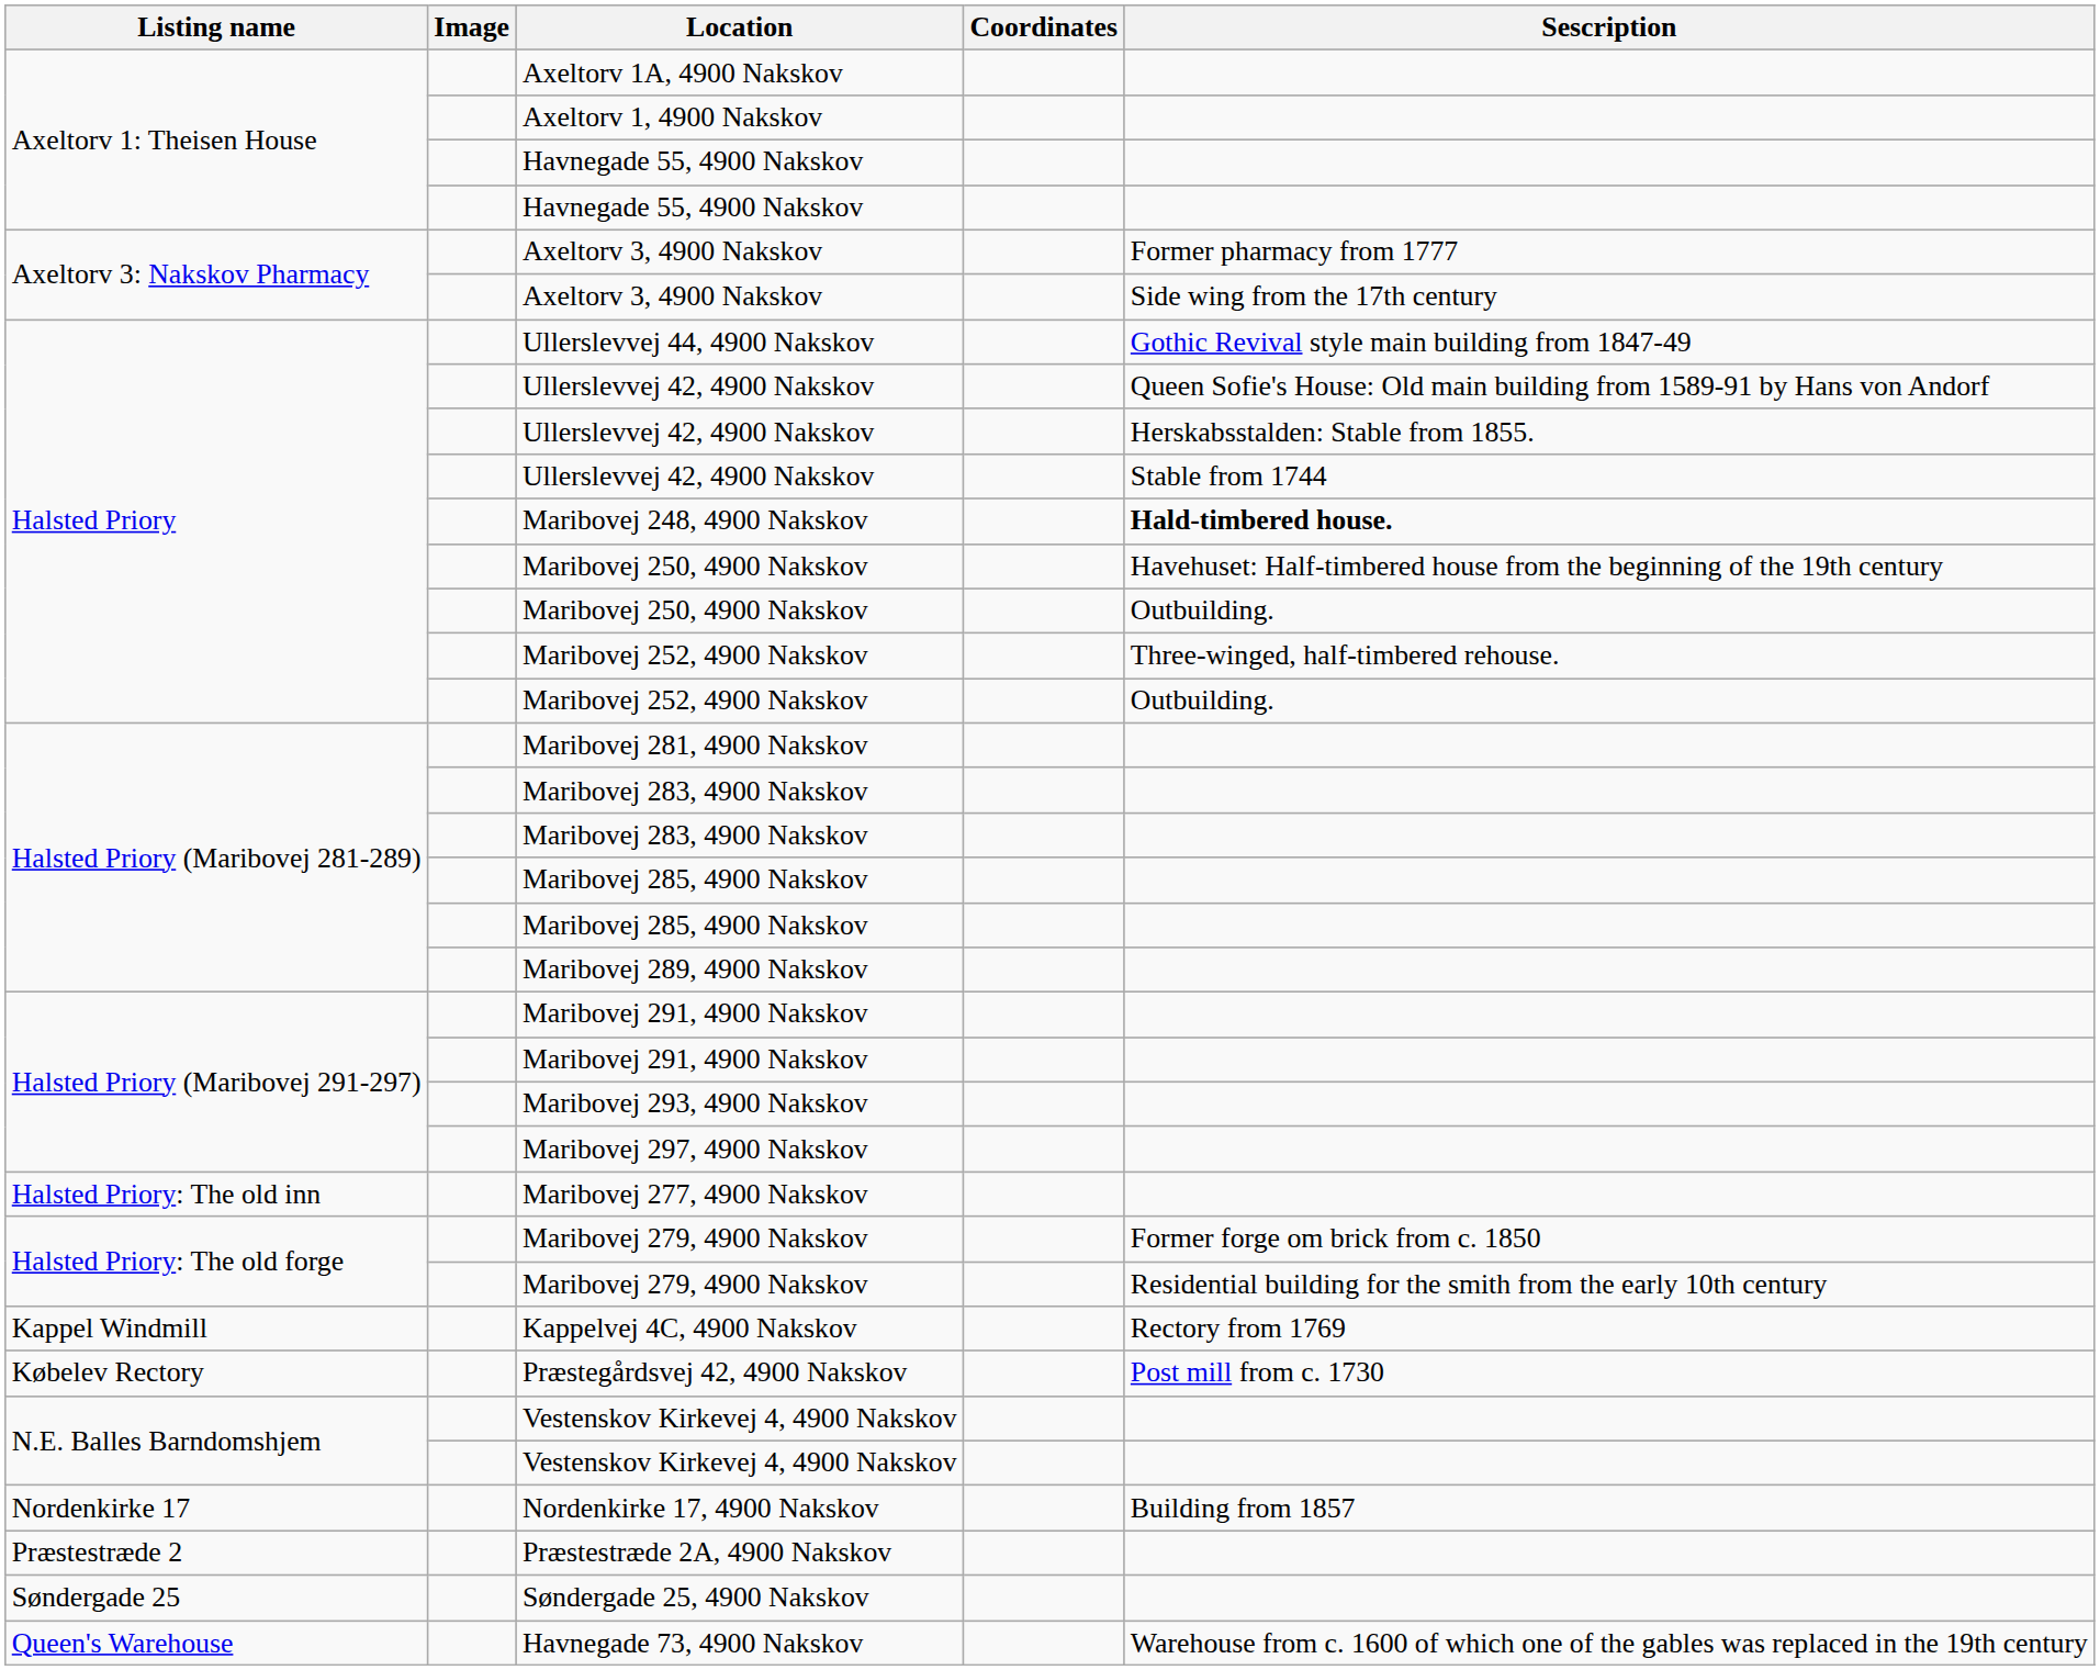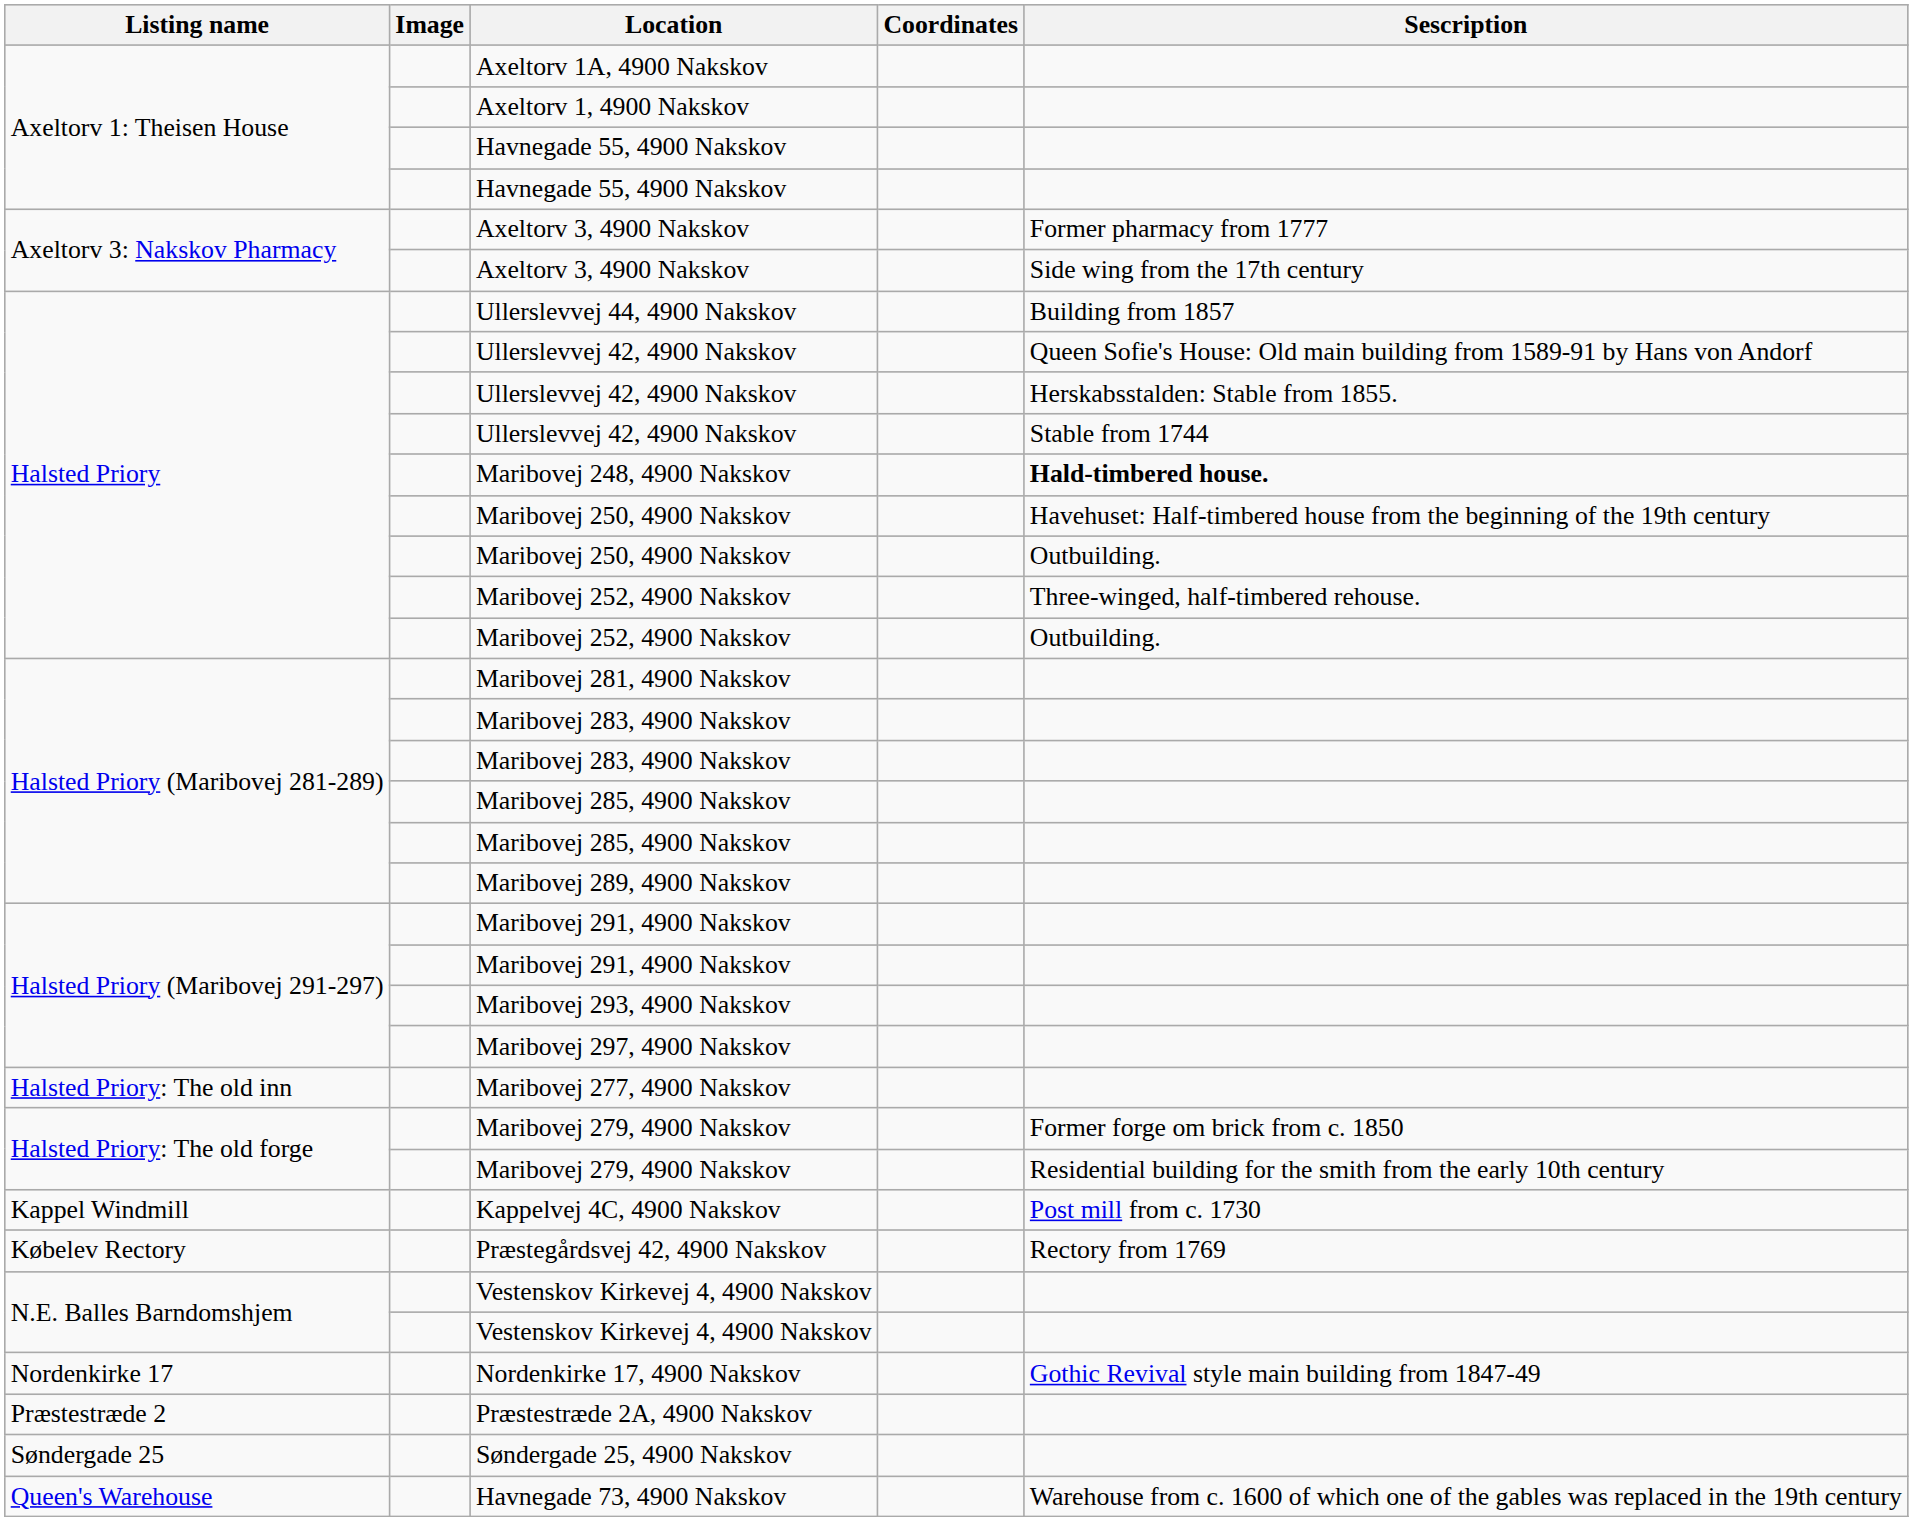Ullerslevvej 44, 4900 Nakskov | Sescription: Gothic Revival style main building from 1847-49 -> Building from 1857
Kappelvej 4C, 4900 Nakskov | Sescription: Rectory from 1769 -> Post mill from c. 1730
Præstegårdsvej 42, 4900 Nakskov | Sescription: Post mill from c. 1730 -> Rectory from 1769
Nordenkirke 17, 4900 Nakskov | Sescription: Building from 1857 -> Gothic Revival style main building from 1847-49
